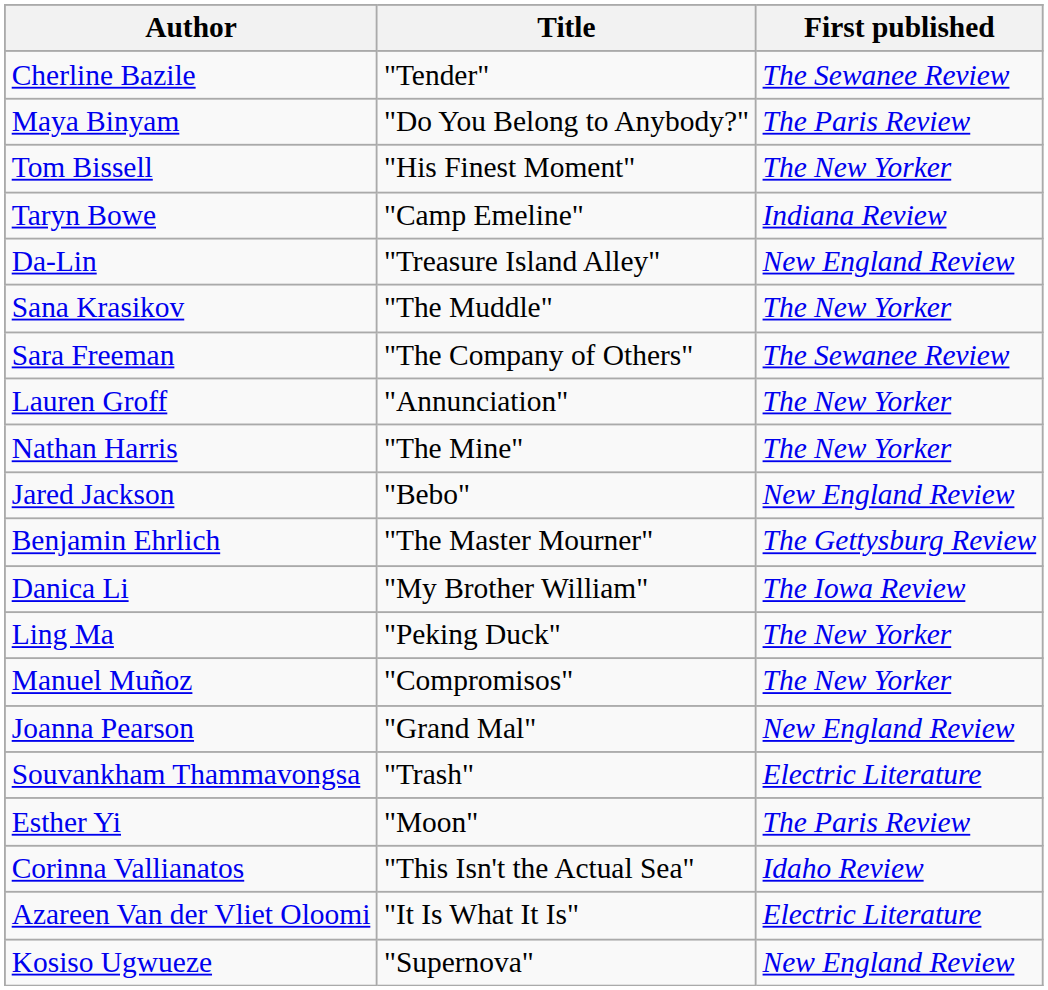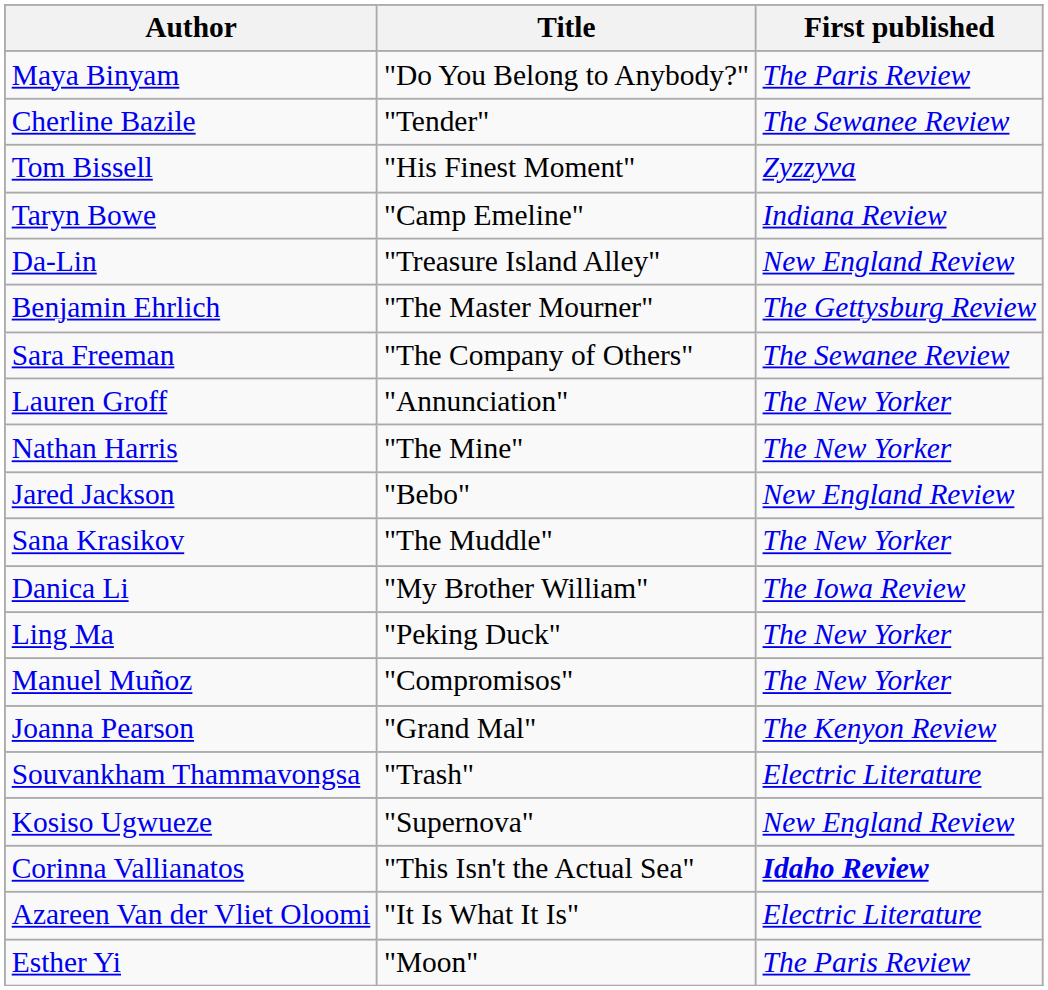rows swapped: Cherline Bazile <-> Maya Binyam
Tom Bissell | First published: The New Yorker -> Zyzzyva
rows swapped: Benjamin Ehrlich <-> Sana Krasikov
Joanna Pearson | First published: New England Review -> The Kenyon Review
rows swapped: Kosiso Ugwueze <-> Esther Yi
Corinna Vallianatos | First published: normal -> bold
